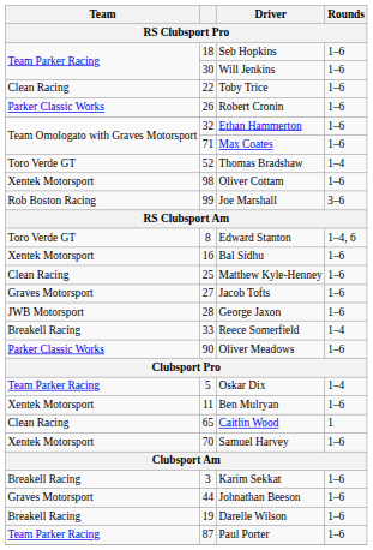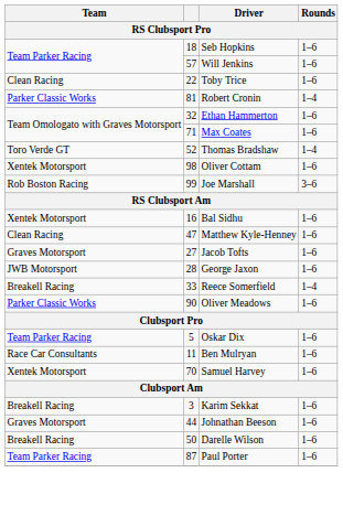Will Jenkins | column 2: 30 -> 57
Robert Cronin | column 2: 26 -> 81
Robert Cronin | Rounds: 1–6 -> 1–4
- row: Toro Verde GT | 8 | Edward Stanton | 1–4, 6
Matthew Kyle-Henney | column 2: 25 -> 47
Oskar Dix | Rounds: 1–4 -> 1–6
Ben Mulryan | Team: Xentek Motorsport -> Race Car Consultants
- row: Clean Racing | 65 | Caitlin Wood | 1
Darelle Wilson | column 2: 19 -> 50
